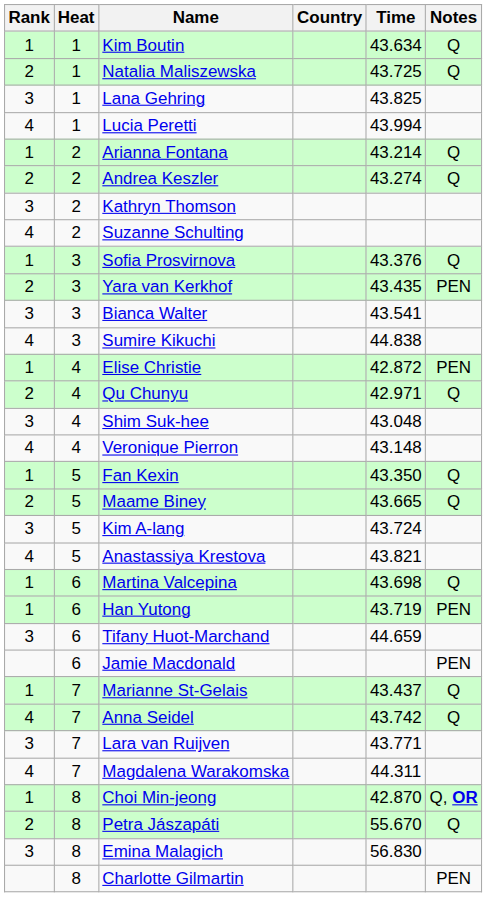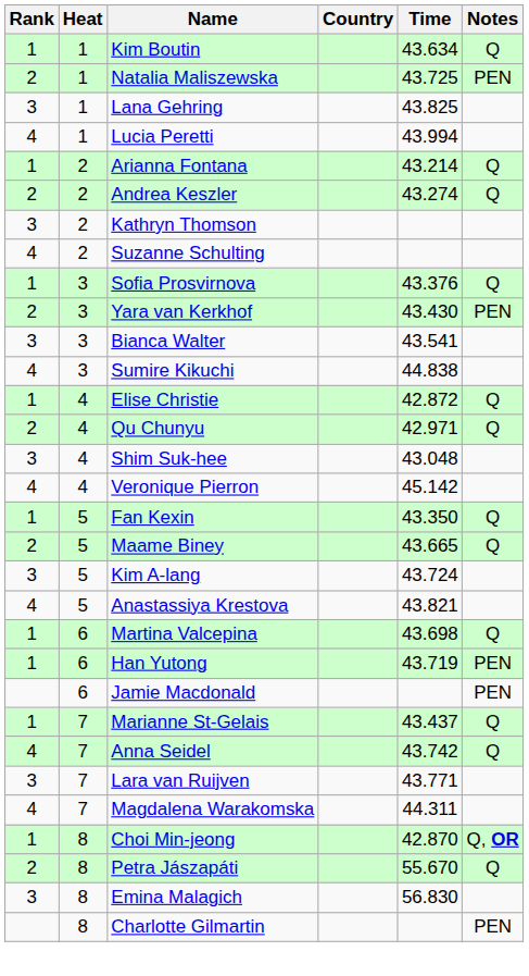Natalia Maliszewska | Notes: Q -> PEN
Yara van Kerkhof | Time: 43.435 -> 43.430
Elise Christie | Notes: PEN -> Q
Veronique Pierron | Time: 43.148 -> 45.142
- row: 3 | 6 | Tifany Huot-Marchand | 44.659
